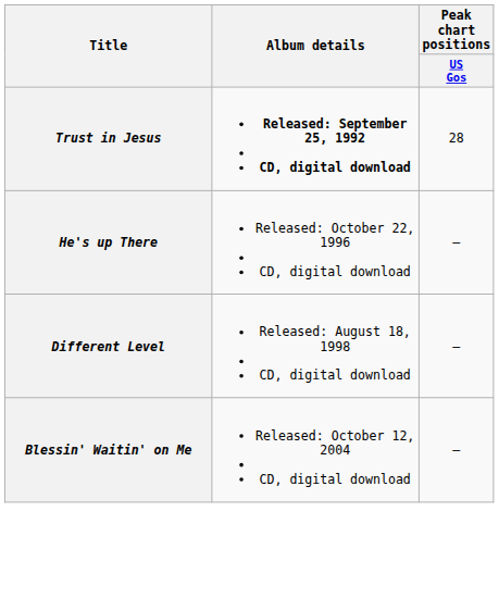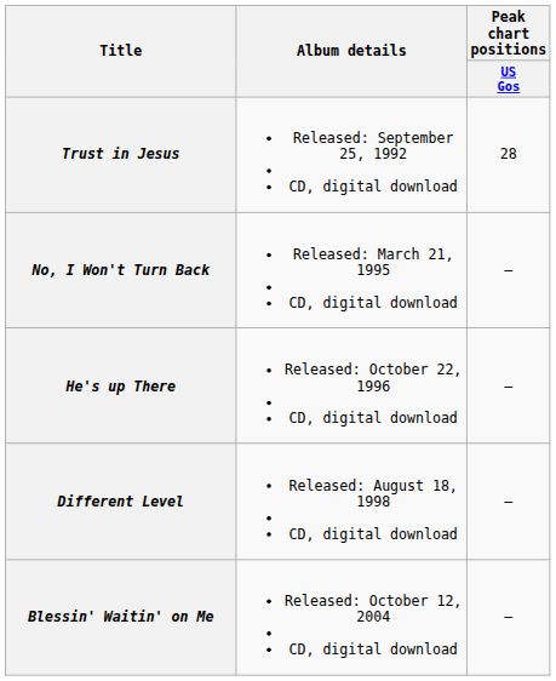Trust in Jesus | Album details: bold -> normal
+ row: No, I Won't Turn Back | Released: March 21, 1995 CD, digital download | –
